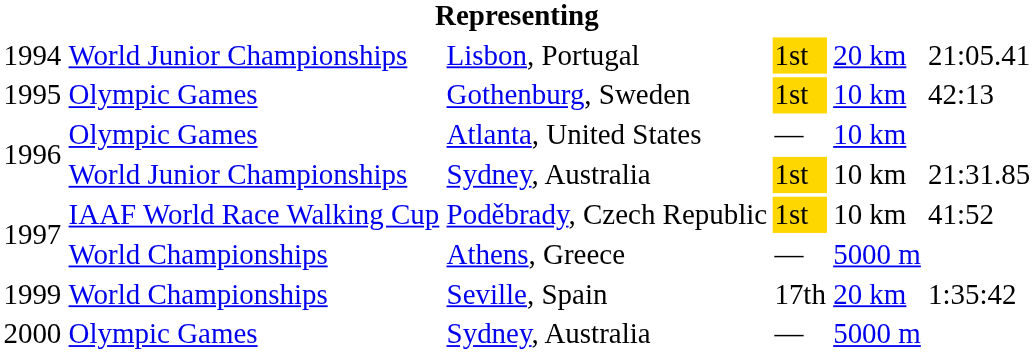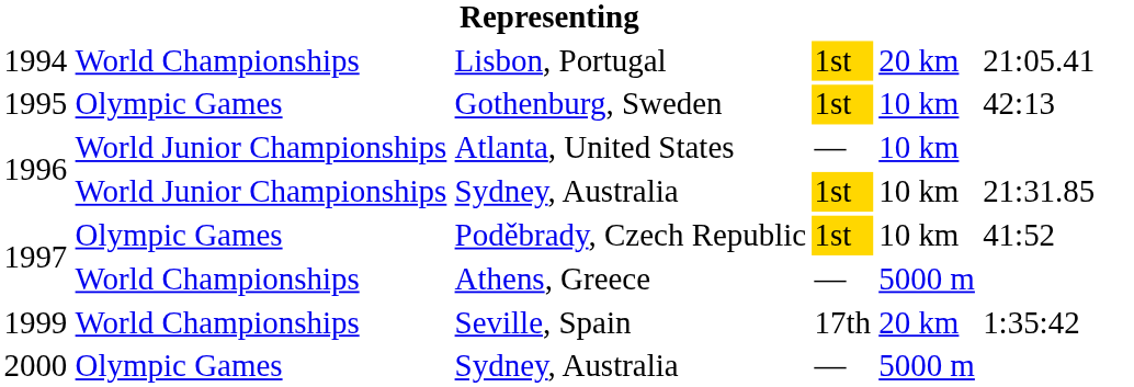Lisbon, Portugal | column 2: World Junior Championships -> World Championships
Atlanta, United States | column 2: Olympic Games -> World Junior Championships
Poděbrady, Czech Republic | column 2: IAAF World Race Walking Cup -> Olympic Games
